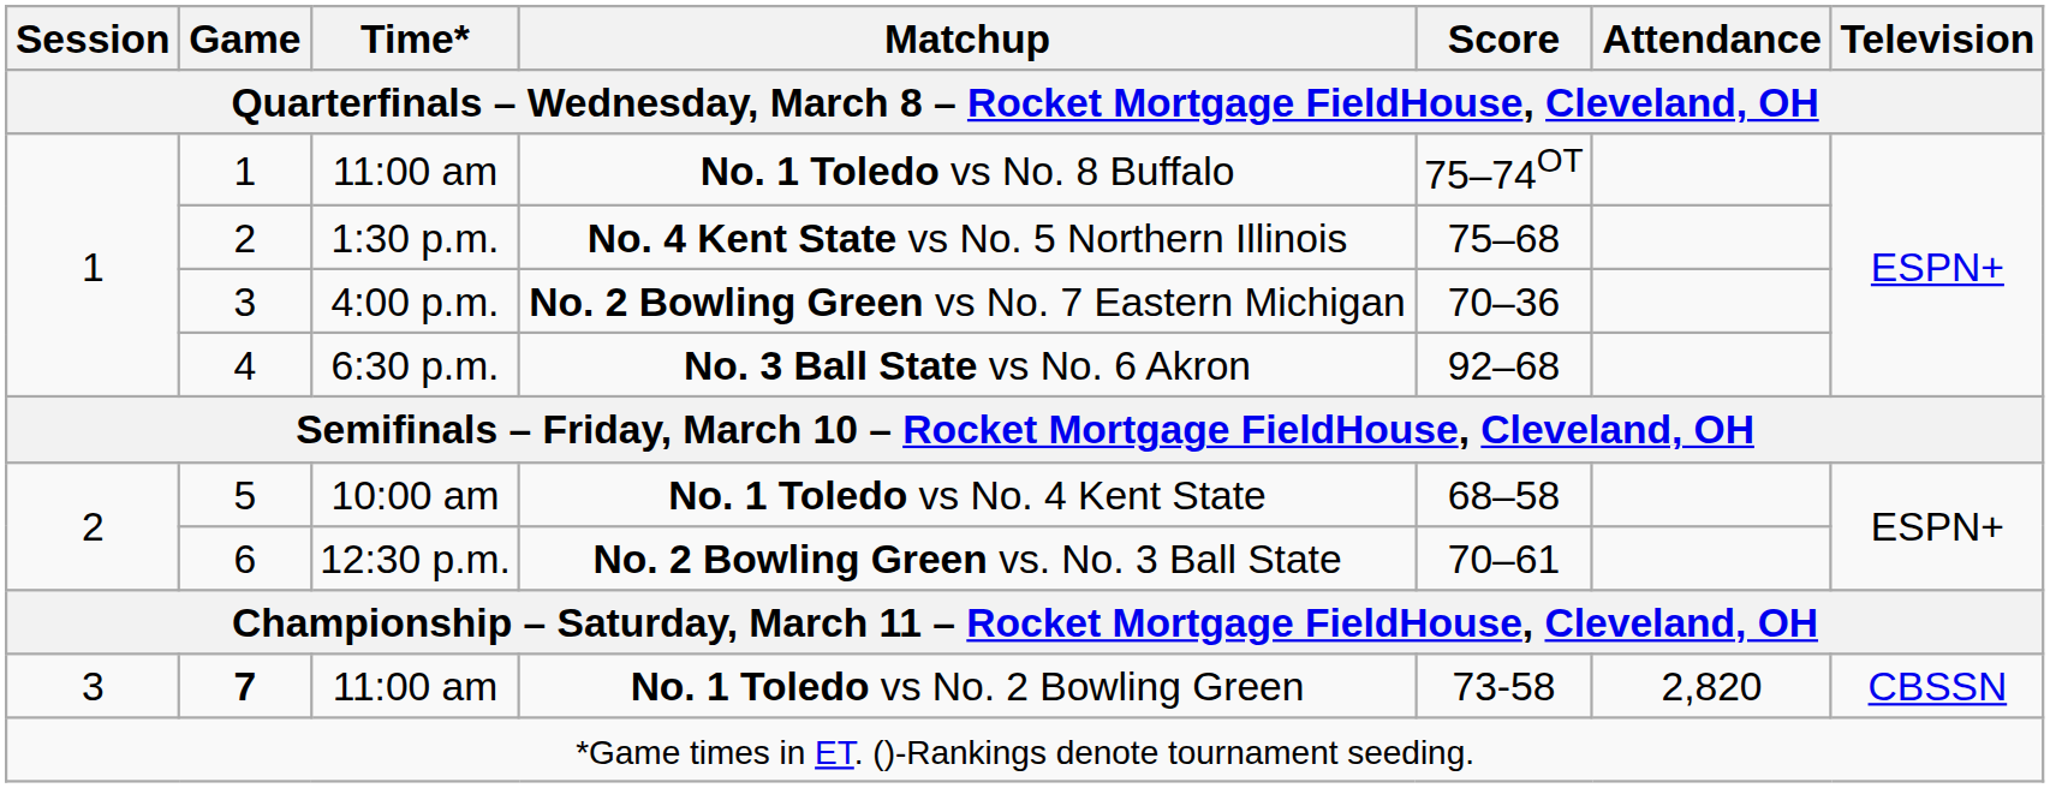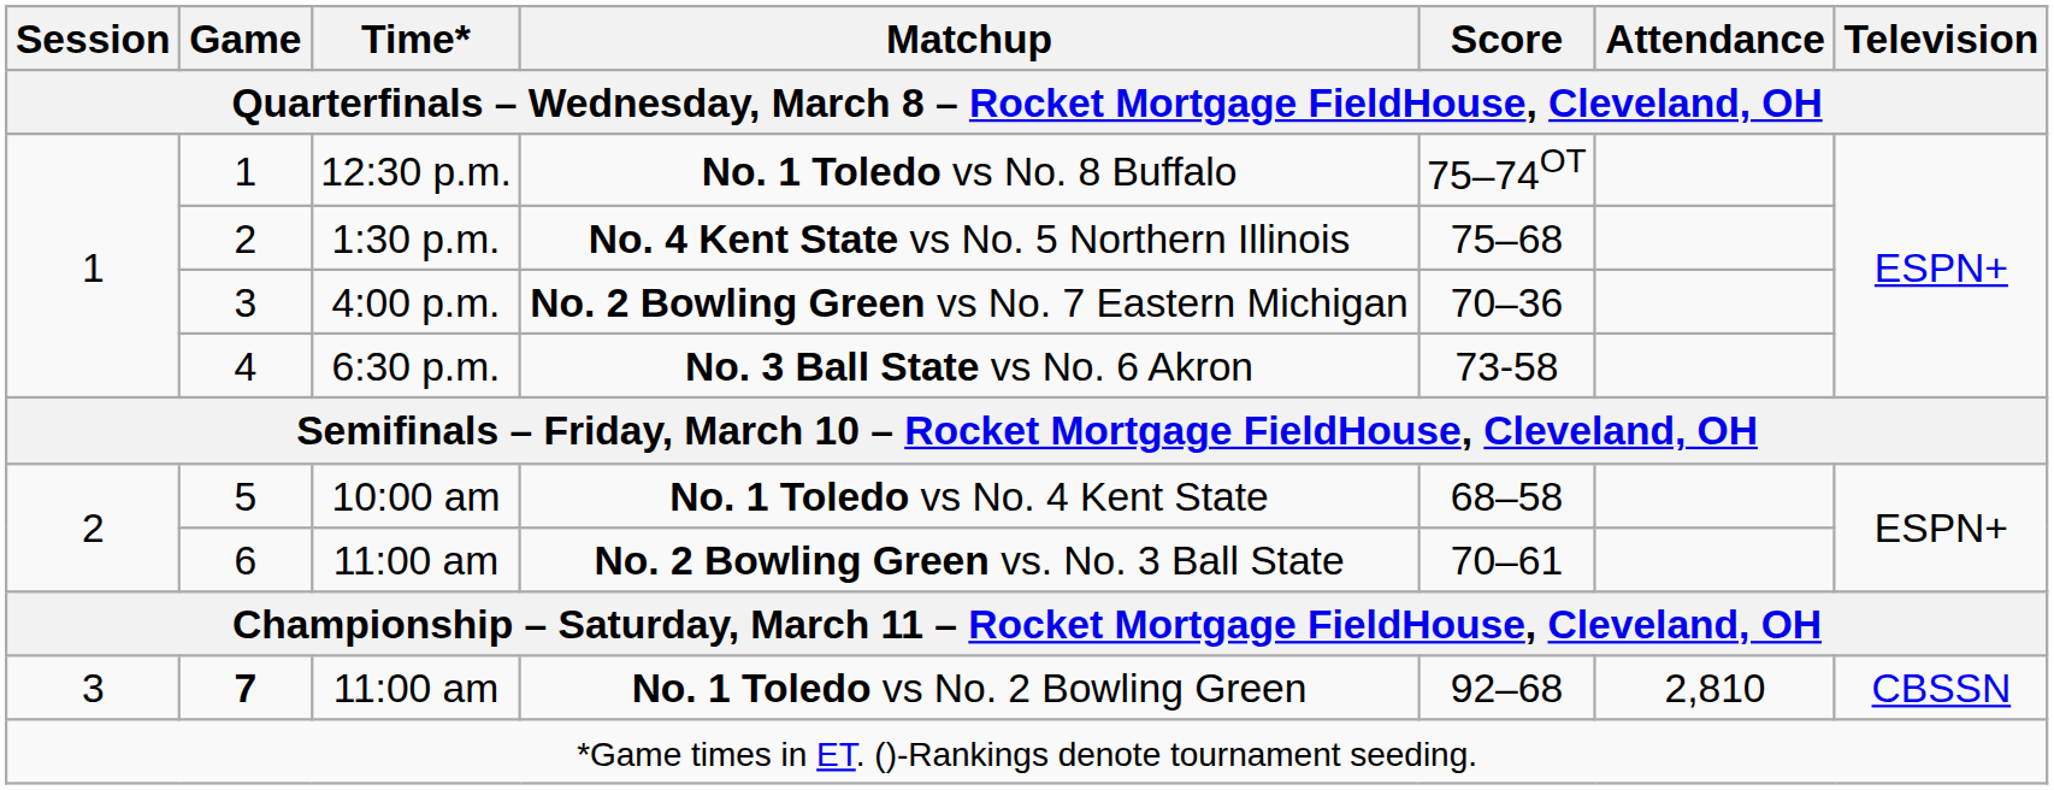No. 1 Toledo vs No. 8 Buffalo | Time*: 11:00 am -> 12:30 p.m.
No. 3 Ball State vs No. 6 Akron | Score: 92–68 -> 73-58
No. 2 Bowling Green vs. No. 3 Ball State | Time*: 12:30 p.m. -> 11:00 am
No. 1 Toledo vs No. 2 Bowling Green | Score: 73-58 -> 92–68
No. 1 Toledo vs No. 2 Bowling Green | Attendance: 2,820 -> 2,810
